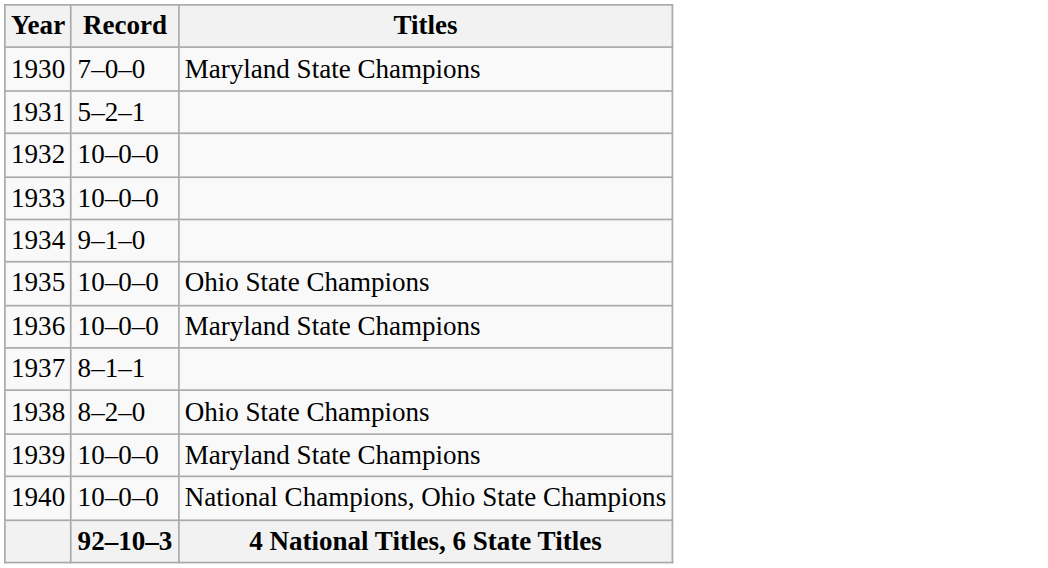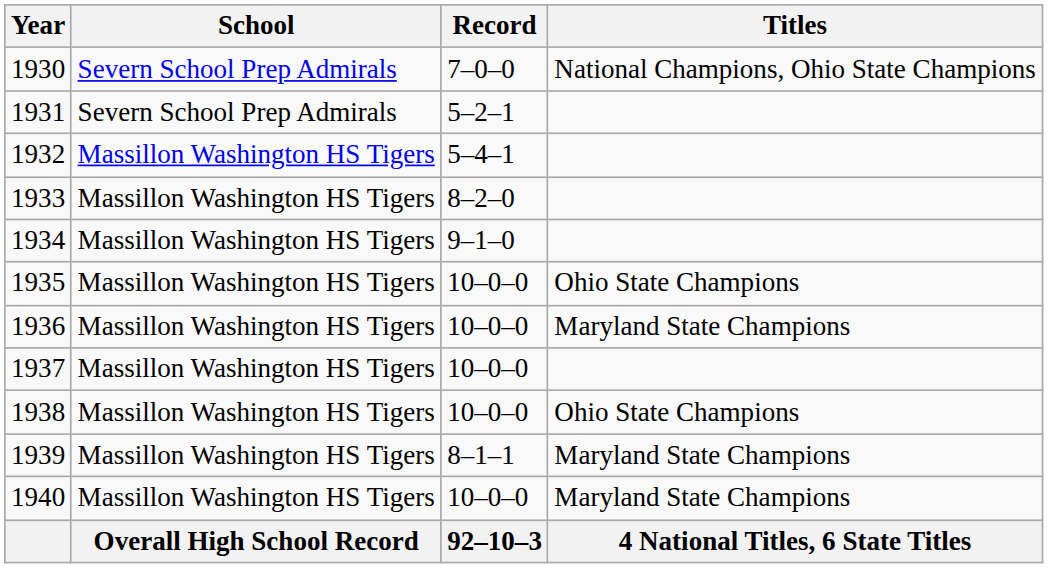+ column: School | Severn School Prep Admirals | Severn School Prep Admirals | Massillon Washington HS Tigers | Massillon Washington HS Tigers | Massillon Washington HS Tigers | Massillon Washington HS Tigers | Massillon Washington HS Tigers | Massillon Washington HS Tigers | Massillon Washington HS Tigers | Massillon Washington HS Tigers | Massillon Washington HS Tigers | Overall High School Record
1930 | Titles: Maryland State Champions -> National Champions, Ohio State Champions
1932 | Record: 10–0–0 -> 5–4–1
1933 | Record: 10–0–0 -> 8–2–0
1937 | Record: 8–1–1 -> 10–0–0
1938 | Record: 8–2–0 -> 10–0–0
1939 | Record: 10–0–0 -> 8–1–1
1940 | Titles: National Champions, Ohio State Champions -> Maryland State Champions
